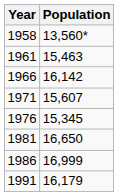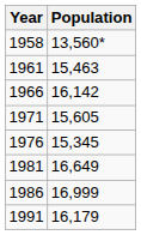1971 | Population: 15,607 -> 15,605
1981 | Population: 16,650 -> 16,649
